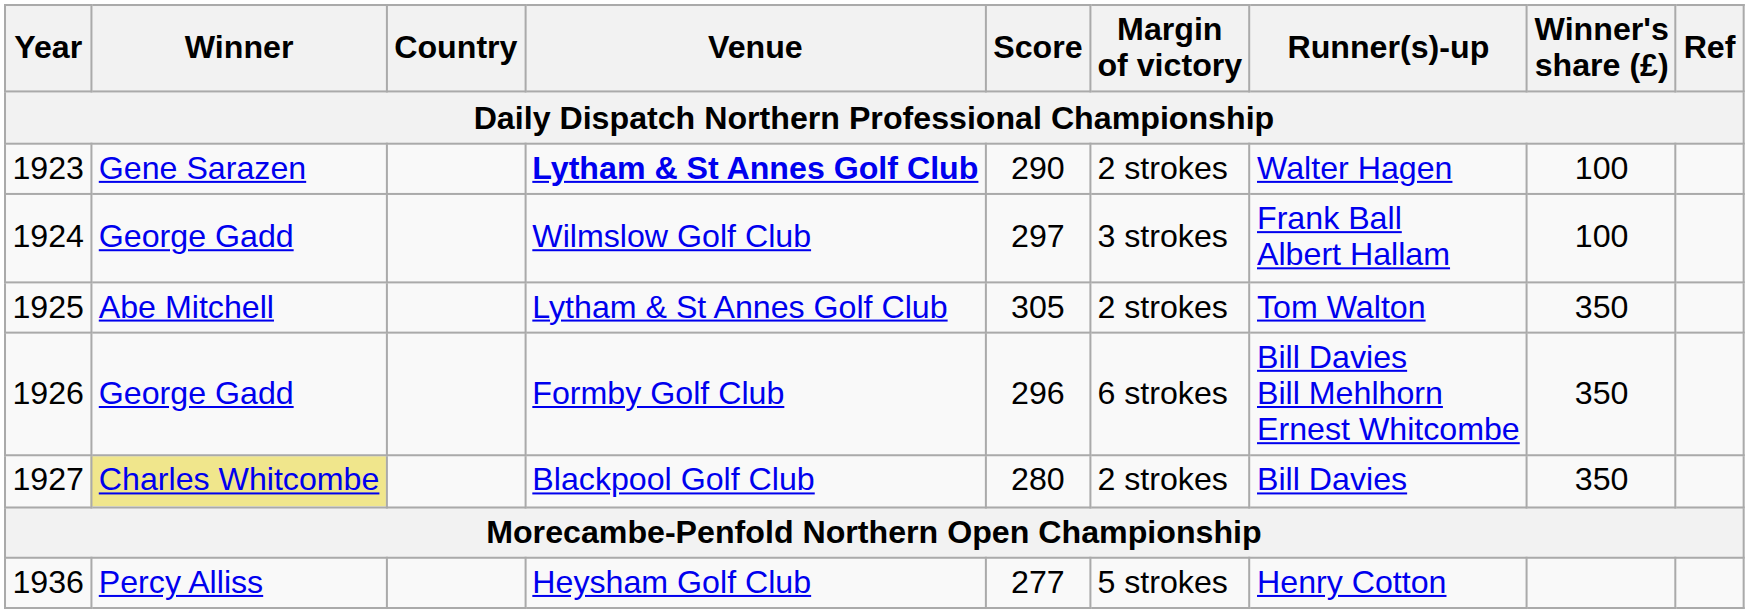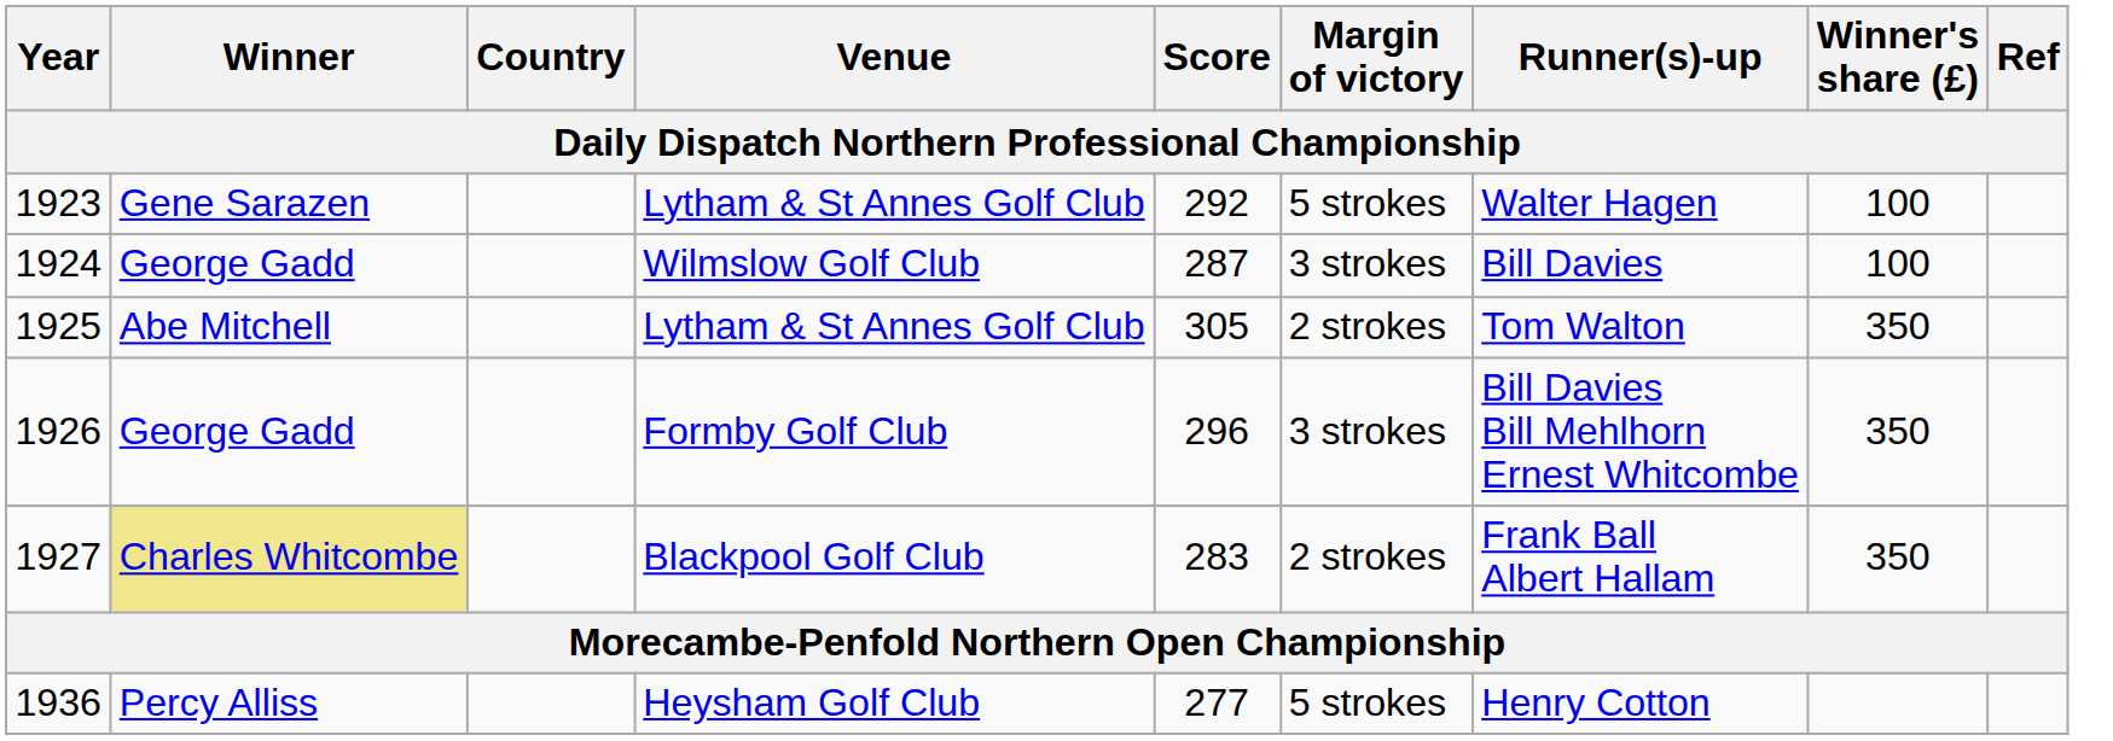1923 | Venue: bold -> normal
1923 | Score: 290 -> 292
1923 | Margin of victory: 2 strokes -> 5 strokes
1924 | Score: 297 -> 287
1924 | Runner(s)-up: Frank Ball Albert Hallam -> Bill Davies
1926 | Margin of victory: 6 strokes -> 3 strokes
1927 | Score: 280 -> 283
1927 | Runner(s)-up: Bill Davies -> Frank Ball Albert Hallam
